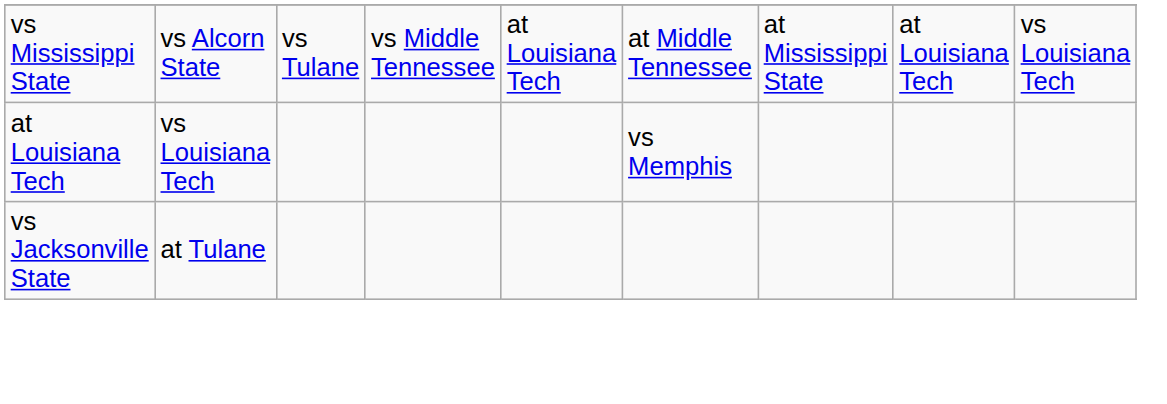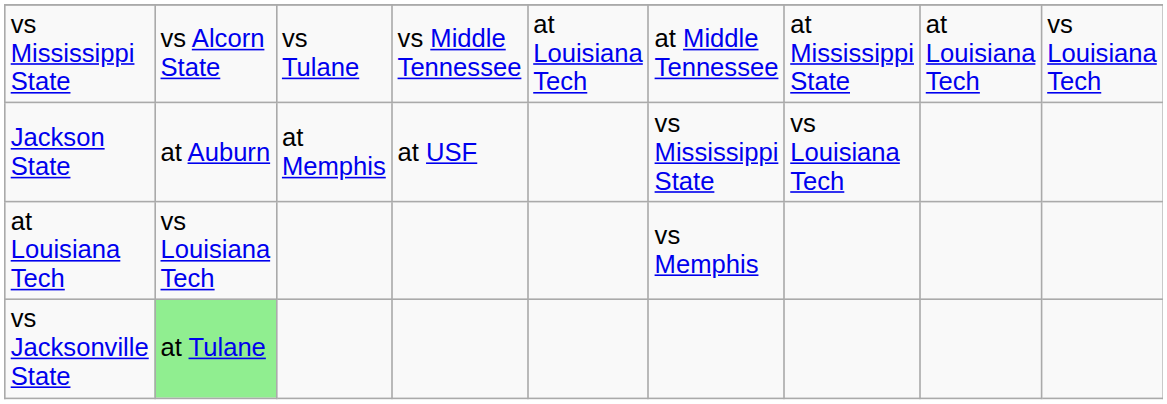+ row: Jackson State | at Auburn | at Memphis | at USF | vs Mississippi State | vs Louisiana Tech
vs Jacksonville State | column 2: no background -> lightgreen background
